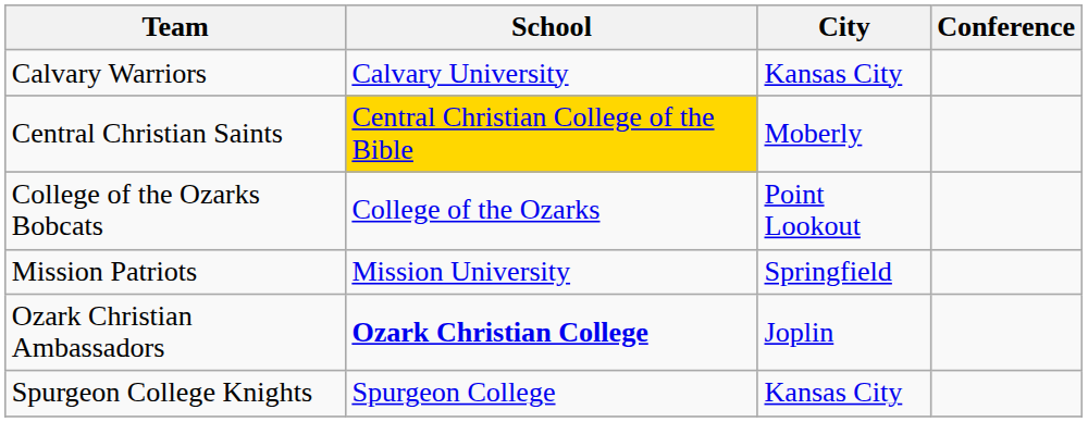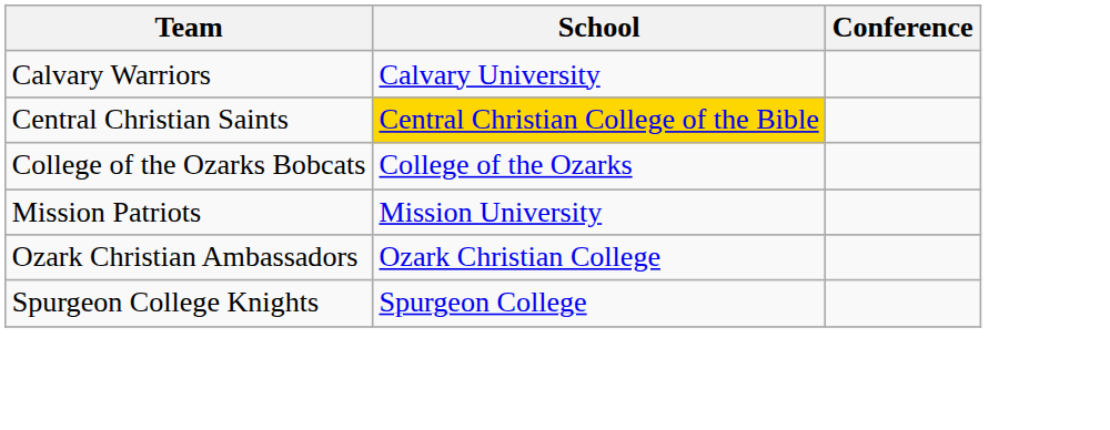- column: City | Kansas City | Moberly | Point Lookout | Springfield | Joplin | Kansas City
Ozark Christian Ambassadors | School: bold -> normal
